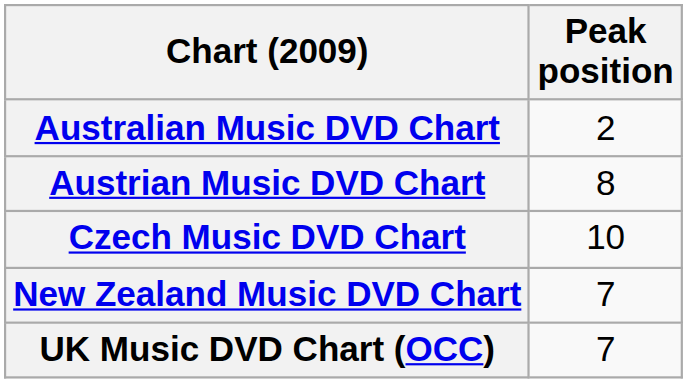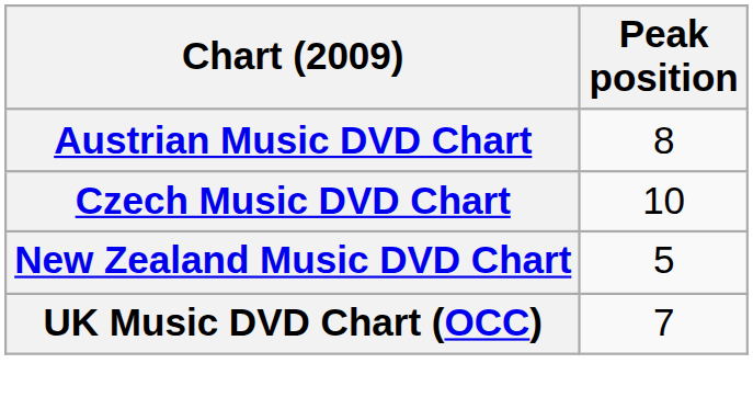- row: Australian Music DVD Chart | 2
New Zealand Music DVD Chart | Peak position: 7 -> 5
